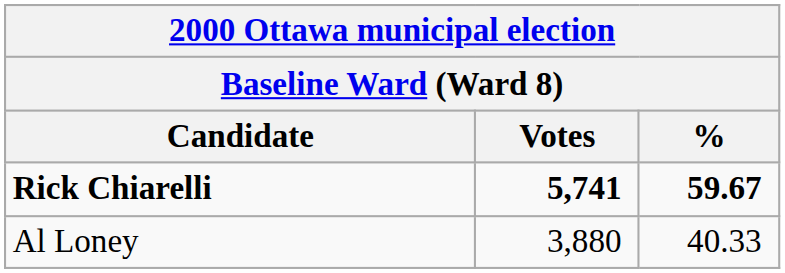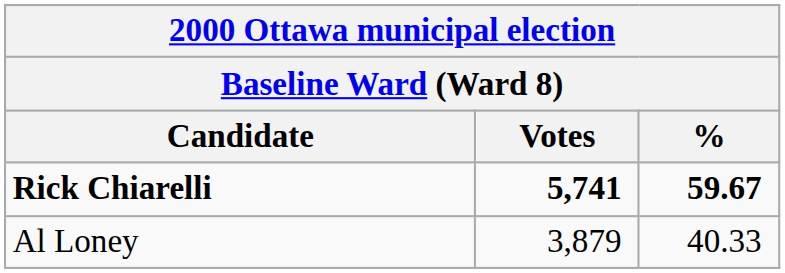Al Loney | Votes: 3,880 -> 3,879
